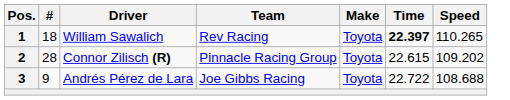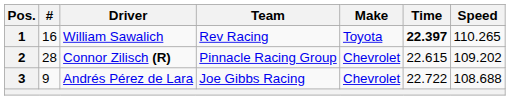William Sawalich | #: 18 -> 16
Connor Zilisch (R) | Make: Toyota -> Chevrolet
Andrés Pérez de Lara | Make: Toyota -> Chevrolet
